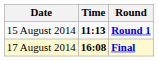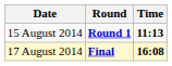columns swapped: Time <-> Round
